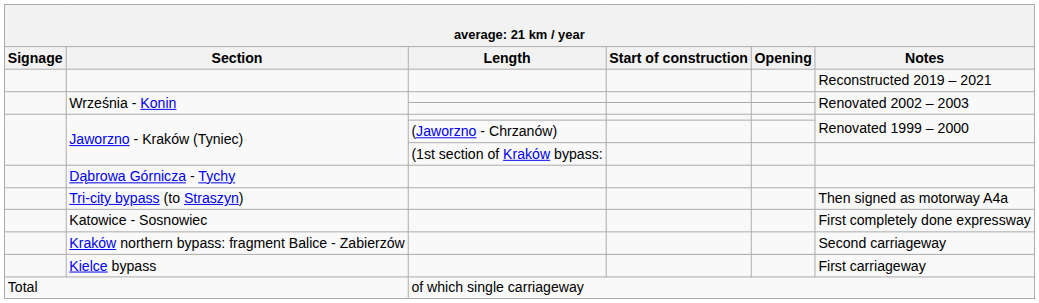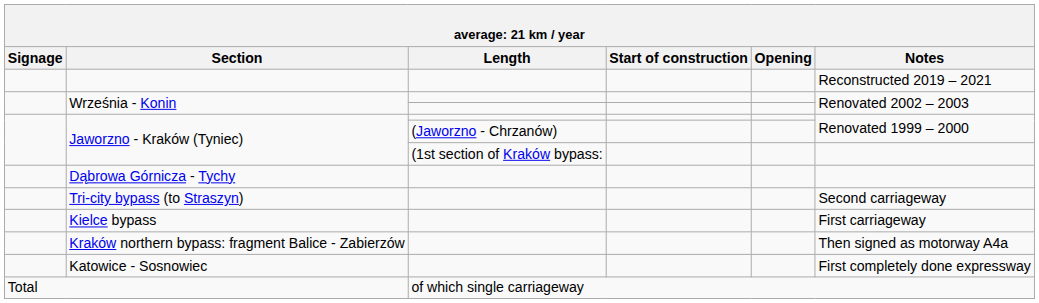Tri-city bypass (to Straszyn) | Notes: Then signed as motorway A4a -> Second carriageway
rows swapped: Kielce bypass <-> Katowice - Sosnowiec
Kraków northern bypass: fragment Balice - Zabierzów | Notes: Second carriageway -> Then signed as motorway A4a
